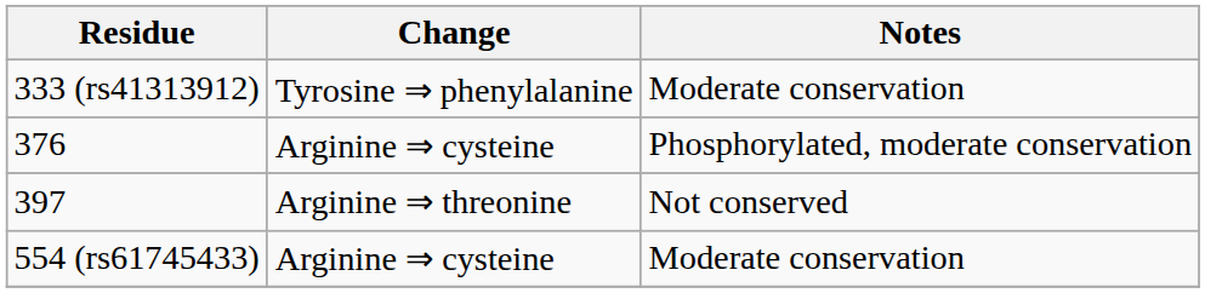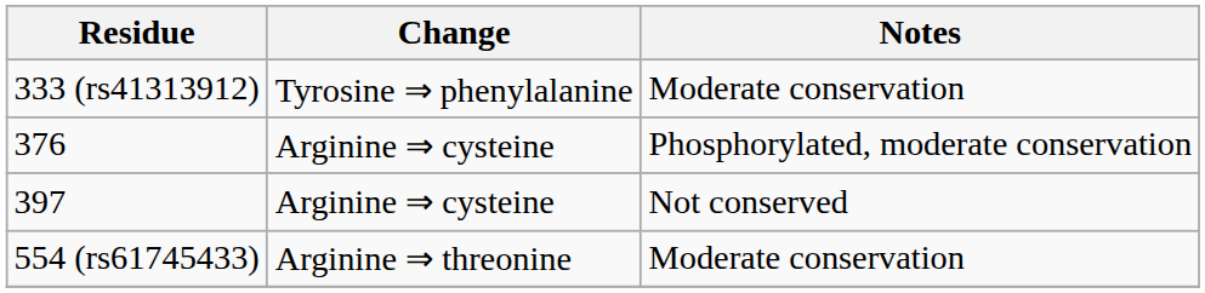397 | Change: Arginine ⇒ threonine -> Arginine ⇒ cysteine
554 (rs61745433) | Change: Arginine ⇒ cysteine -> Arginine ⇒ threonine
